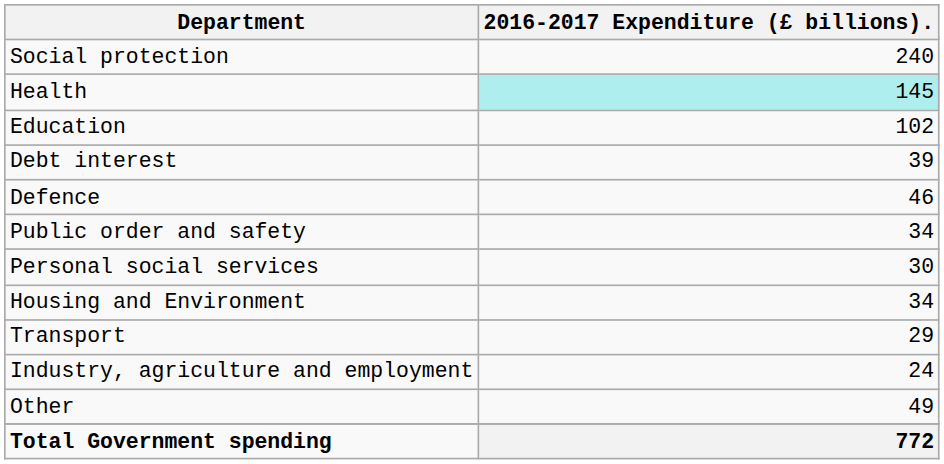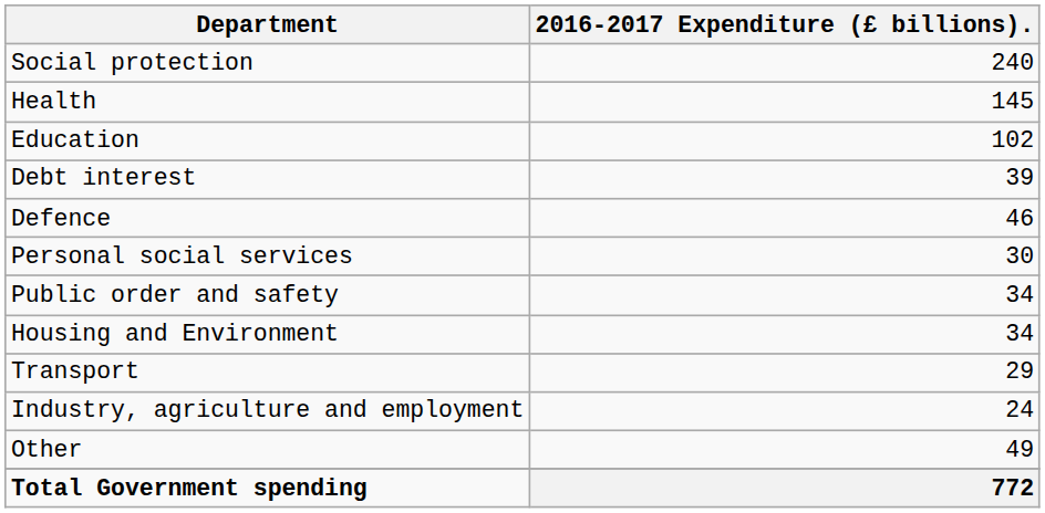Health | 2016-2017 Expenditure (£ billions).: paleturquoise background -> no background
rows swapped: Public order and safety <-> Personal social services
